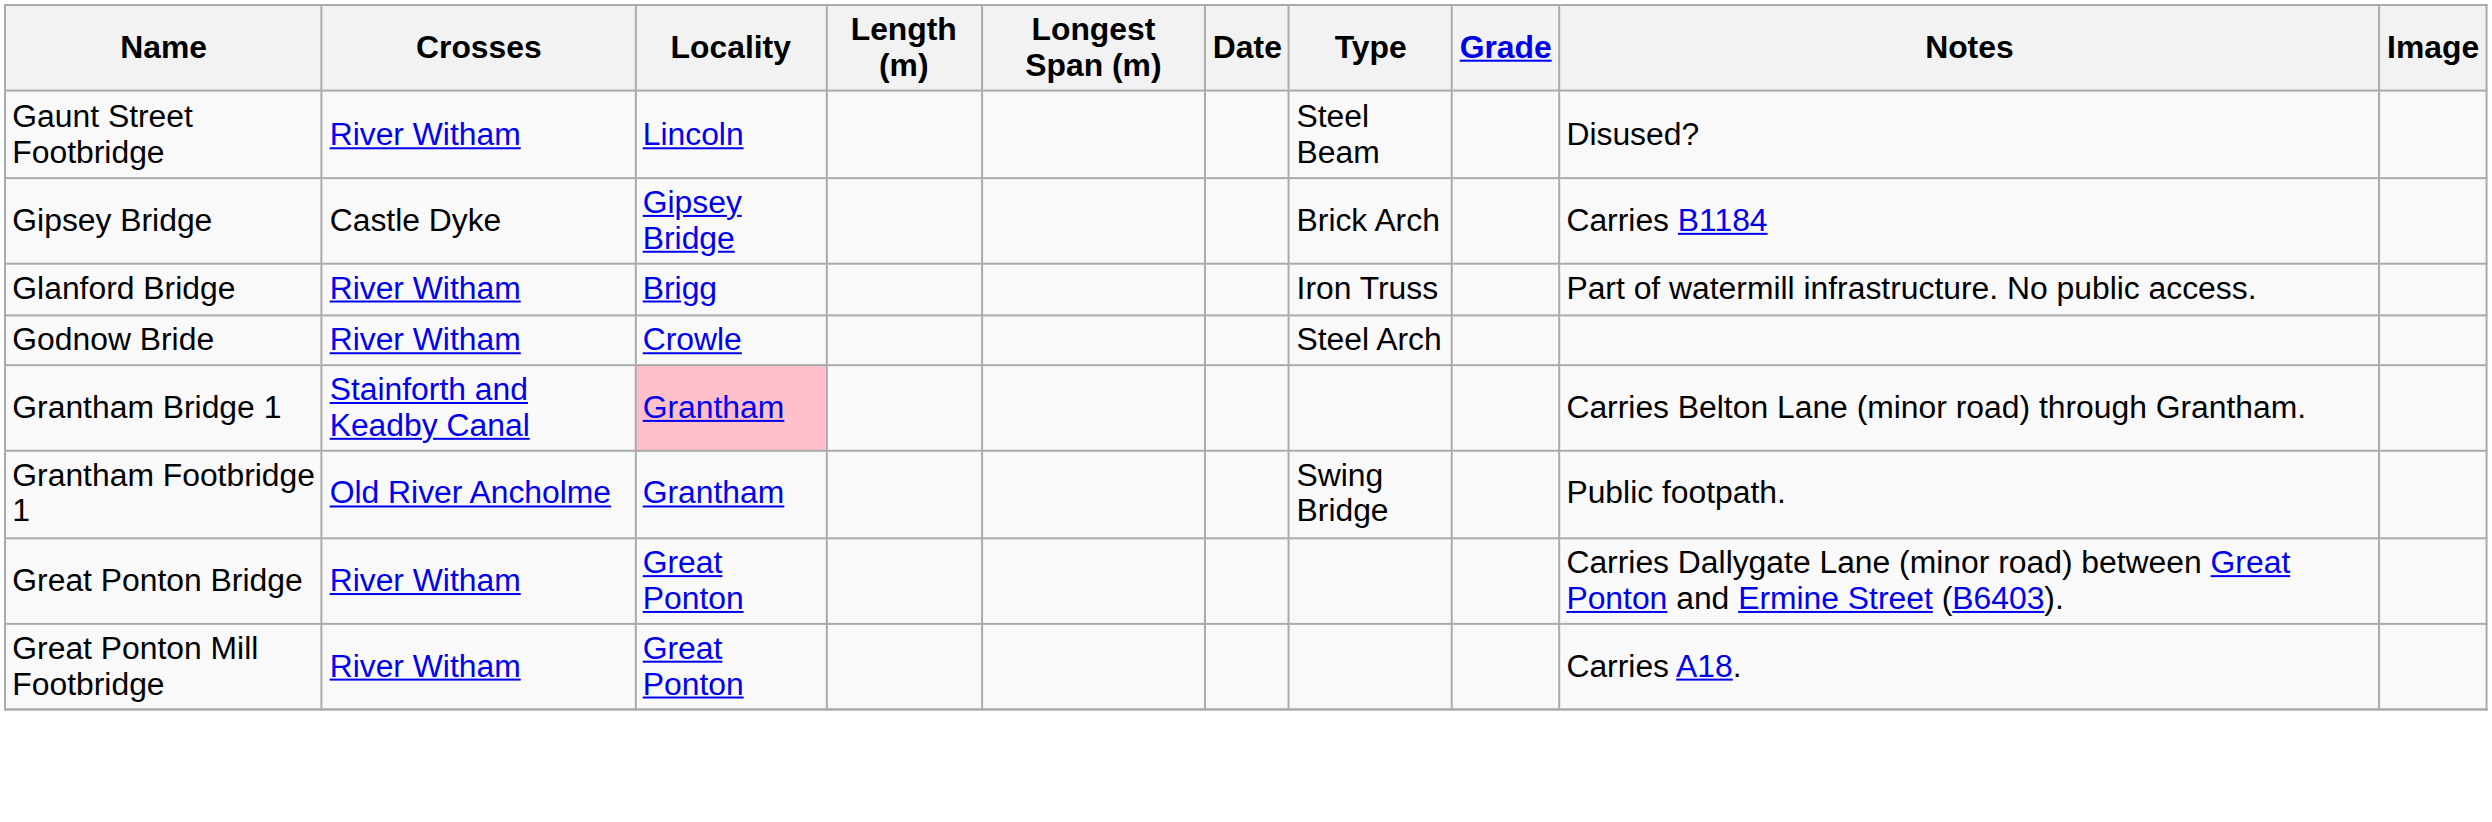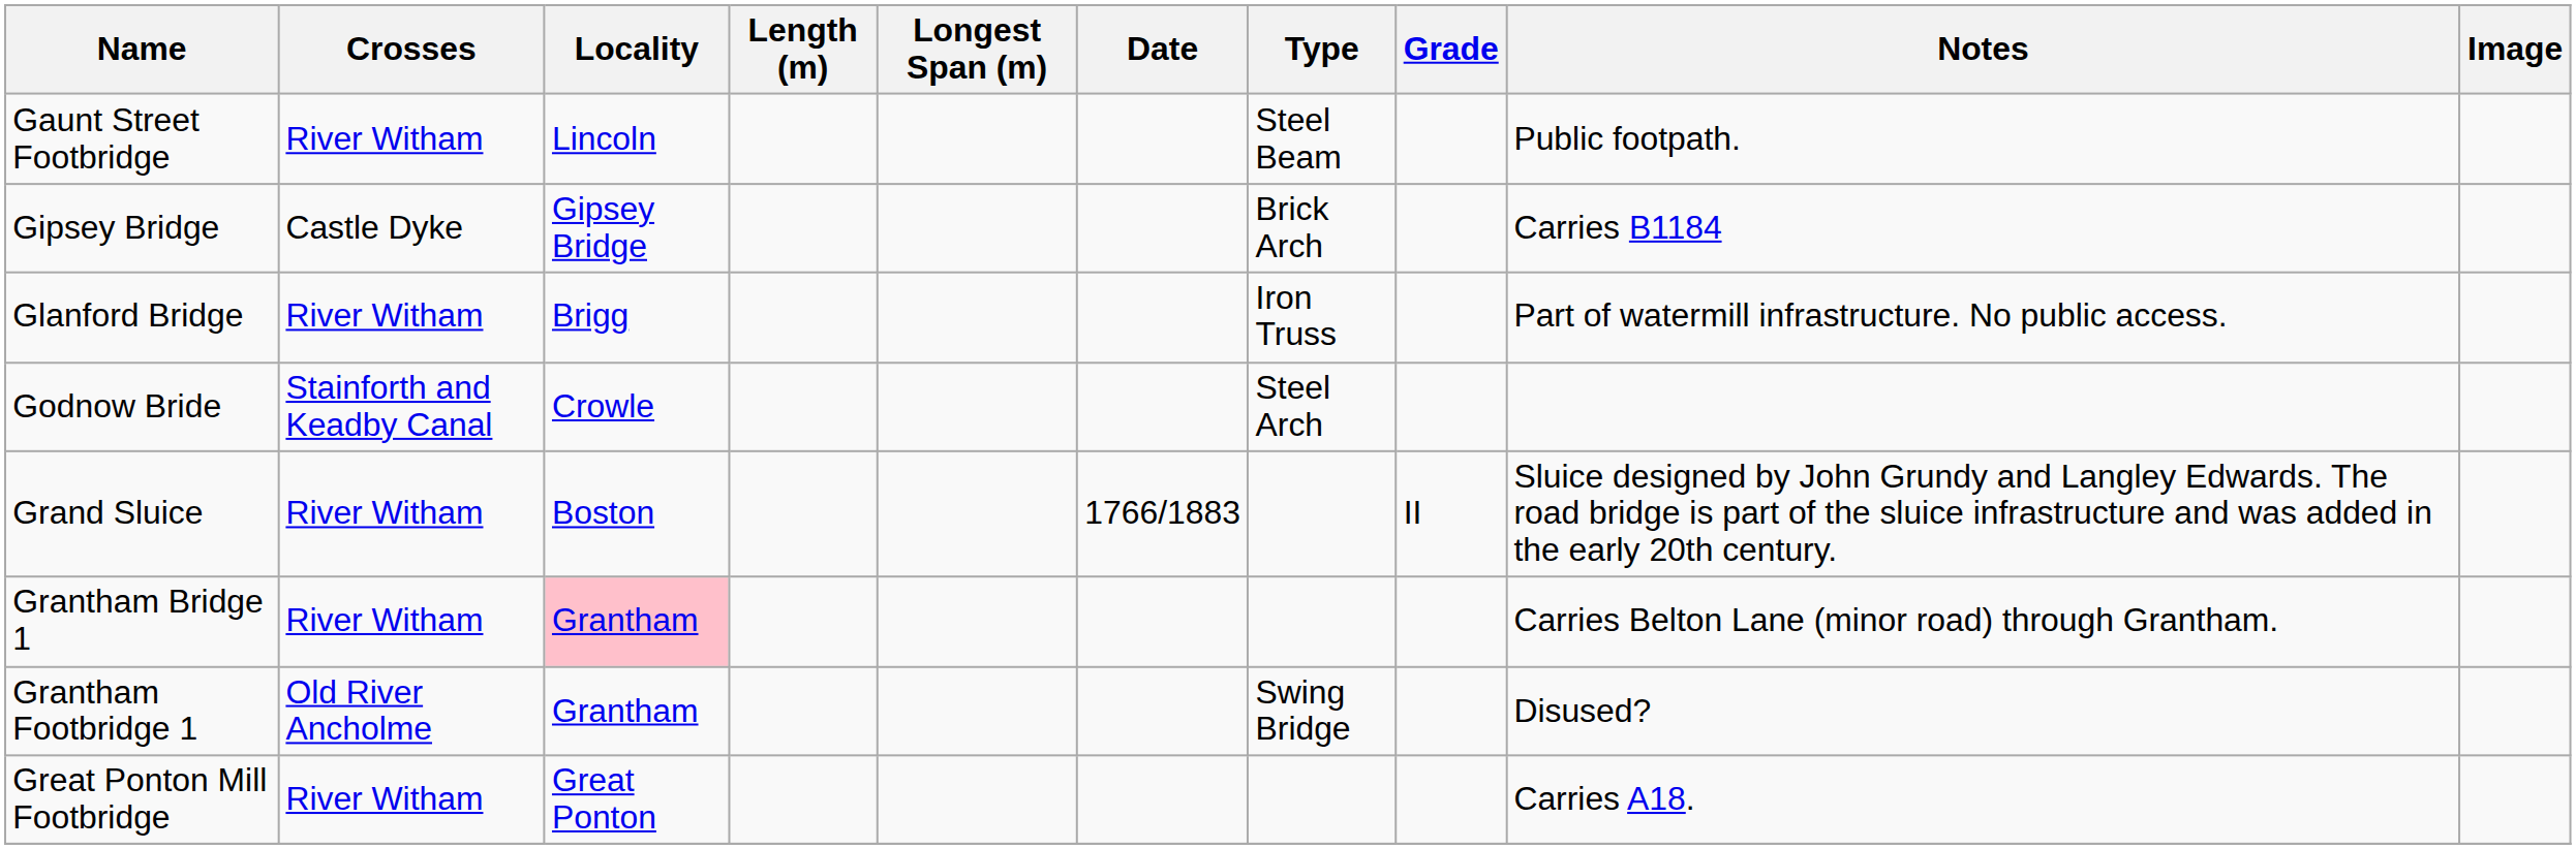Gaunt Street Footbridge | Notes: Disused? -> Public footpath.
Godnow Bride | Crosses: River Witham -> Stainforth and Keadby Canal
+ row: Grand Sluice | River Witham | Boston | 1766/1883 | II | Sluice designed by John Grundy and Langley Edwards. The road bridge is part of the sluice infrastructure and was added in the early 20th century.
Grantham Bridge 1 | Crosses: Stainforth and Keadby Canal -> River Witham
Grantham Footbridge 1 | Notes: Public footpath. -> Disused?
- row: Great Ponton Bridge | River Witham | Great Ponton | Carries Dallygate Lane (minor road) between Great Ponton and Ermine Street (B6403).
